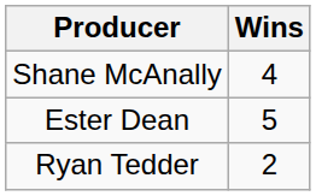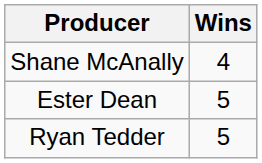Ryan Tedder | Wins: 2 -> 5
